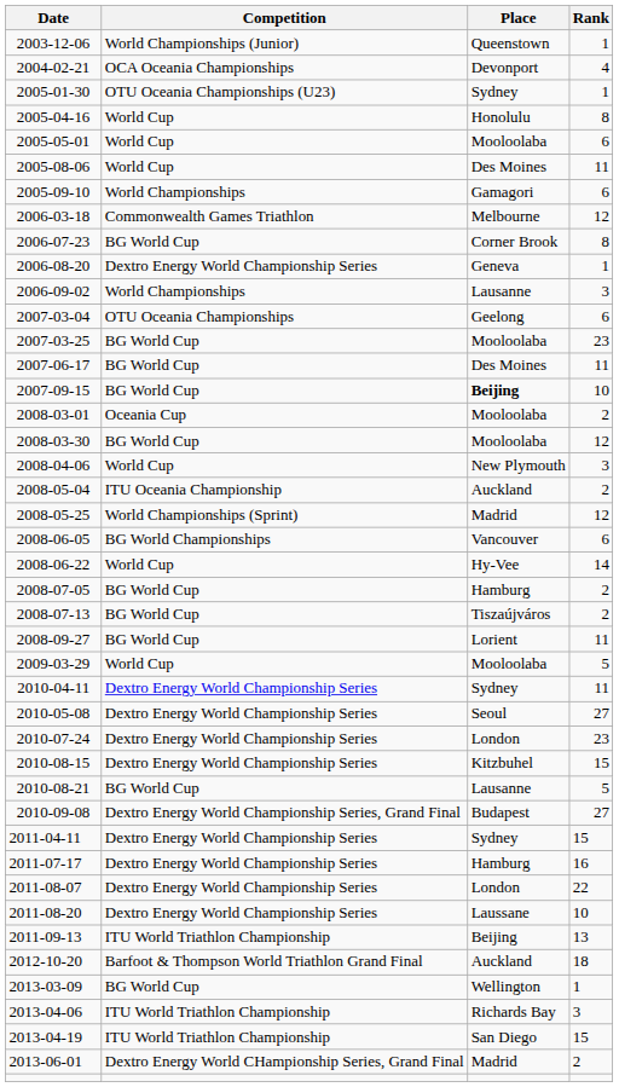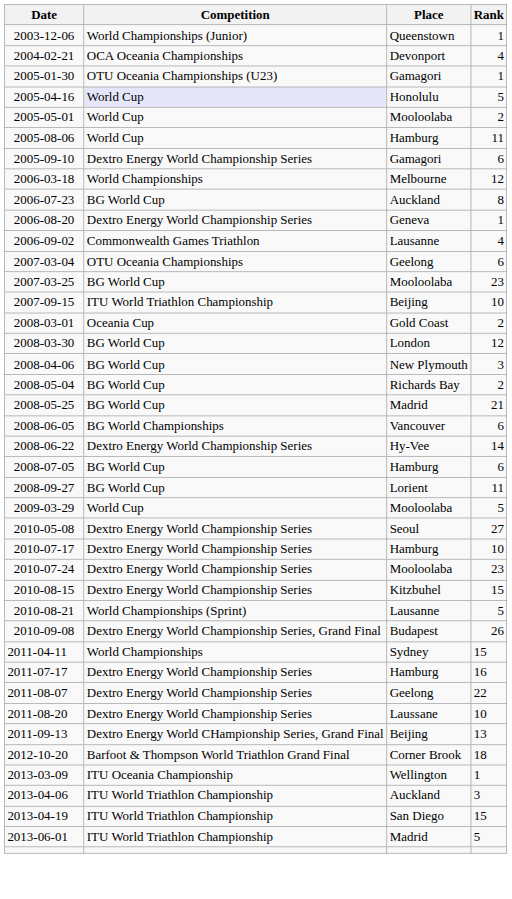2005-01-30 | Place: Sydney -> Gamagori
2005-04-16 | Competition: no background -> lavender background
2005-04-16 | Rank: 8 -> 5
2005-05-01 | Rank: 6 -> 2
2005-08-06 | Place: Des Moines -> Hamburg
2005-09-10 | Competition: World Championships -> Dextro Energy World Championship Series
2006-03-18 | Competition: Commonwealth Games Triathlon -> World Championships
2006-07-23 | Place: Corner Brook -> Auckland
2006-09-02 | Competition: World Championships -> Commonwealth Games Triathlon
2006-09-02 | Rank: 3 -> 4
- row: 2007-06-17 | BG World Cup | Des Moines | 11
2007-09-15 | Competition: BG World Cup -> ITU World Triathlon Championship
2007-09-15 | Place: bold -> normal
2008-03-01 | Place: Mooloolaba -> Gold Coast
2008-03-30 | Place: Mooloolaba -> London
2008-04-06 | Competition: World Cup -> BG World Cup
2008-05-04 | Competition: ITU Oceania Championship -> BG World Cup
2008-05-04 | Place: Auckland -> Richards Bay
2008-05-25 | Competition: World Championships (Sprint) -> BG World Cup
2008-05-25 | Rank: 12 -> 21
2008-06-22 | Competition: World Cup -> Dextro Energy World Championship Series
2008-07-05 | Rank: 2 -> 6
- row: 2008-07-13 | BG World Cup | Tiszaújváros | 2
- row: 2010-04-11 | Dextro Energy World Championship Series | Sydney | 11
+ row: 2010-07-17 | Dextro Energy World Championship Series | Hamburg | 10
2010-07-24 | Place: London -> Mooloolaba
2010-08-21 | Competition: BG World Cup -> World Championships (Sprint)
2010-09-08 | Rank: 27 -> 26
2011-04-11 | Competition: Dextro Energy World Championship Series -> World Championships
2011-08-07 | Place: London -> Geelong
2011-09-13 | Competition: ITU World Triathlon Championship -> Dextro Energy World CHampionship Series, Grand Final
2012-10-20 | Place: Auckland -> Corner Brook
2013-03-09 | Competition: BG World Cup -> ITU Oceania Championship
2013-04-06 | Place: Richards Bay -> Auckland
2013-06-01 | Competition: Dextro Energy World CHampionship Series, Grand Final -> ITU World Triathlon Championship
2013-06-01 | Rank: 2 -> 5
